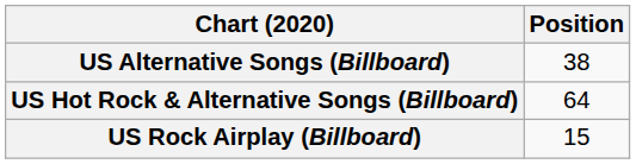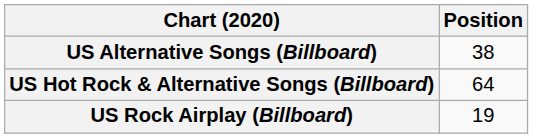US Rock Airplay (Billboard) | Position: 15 -> 19
